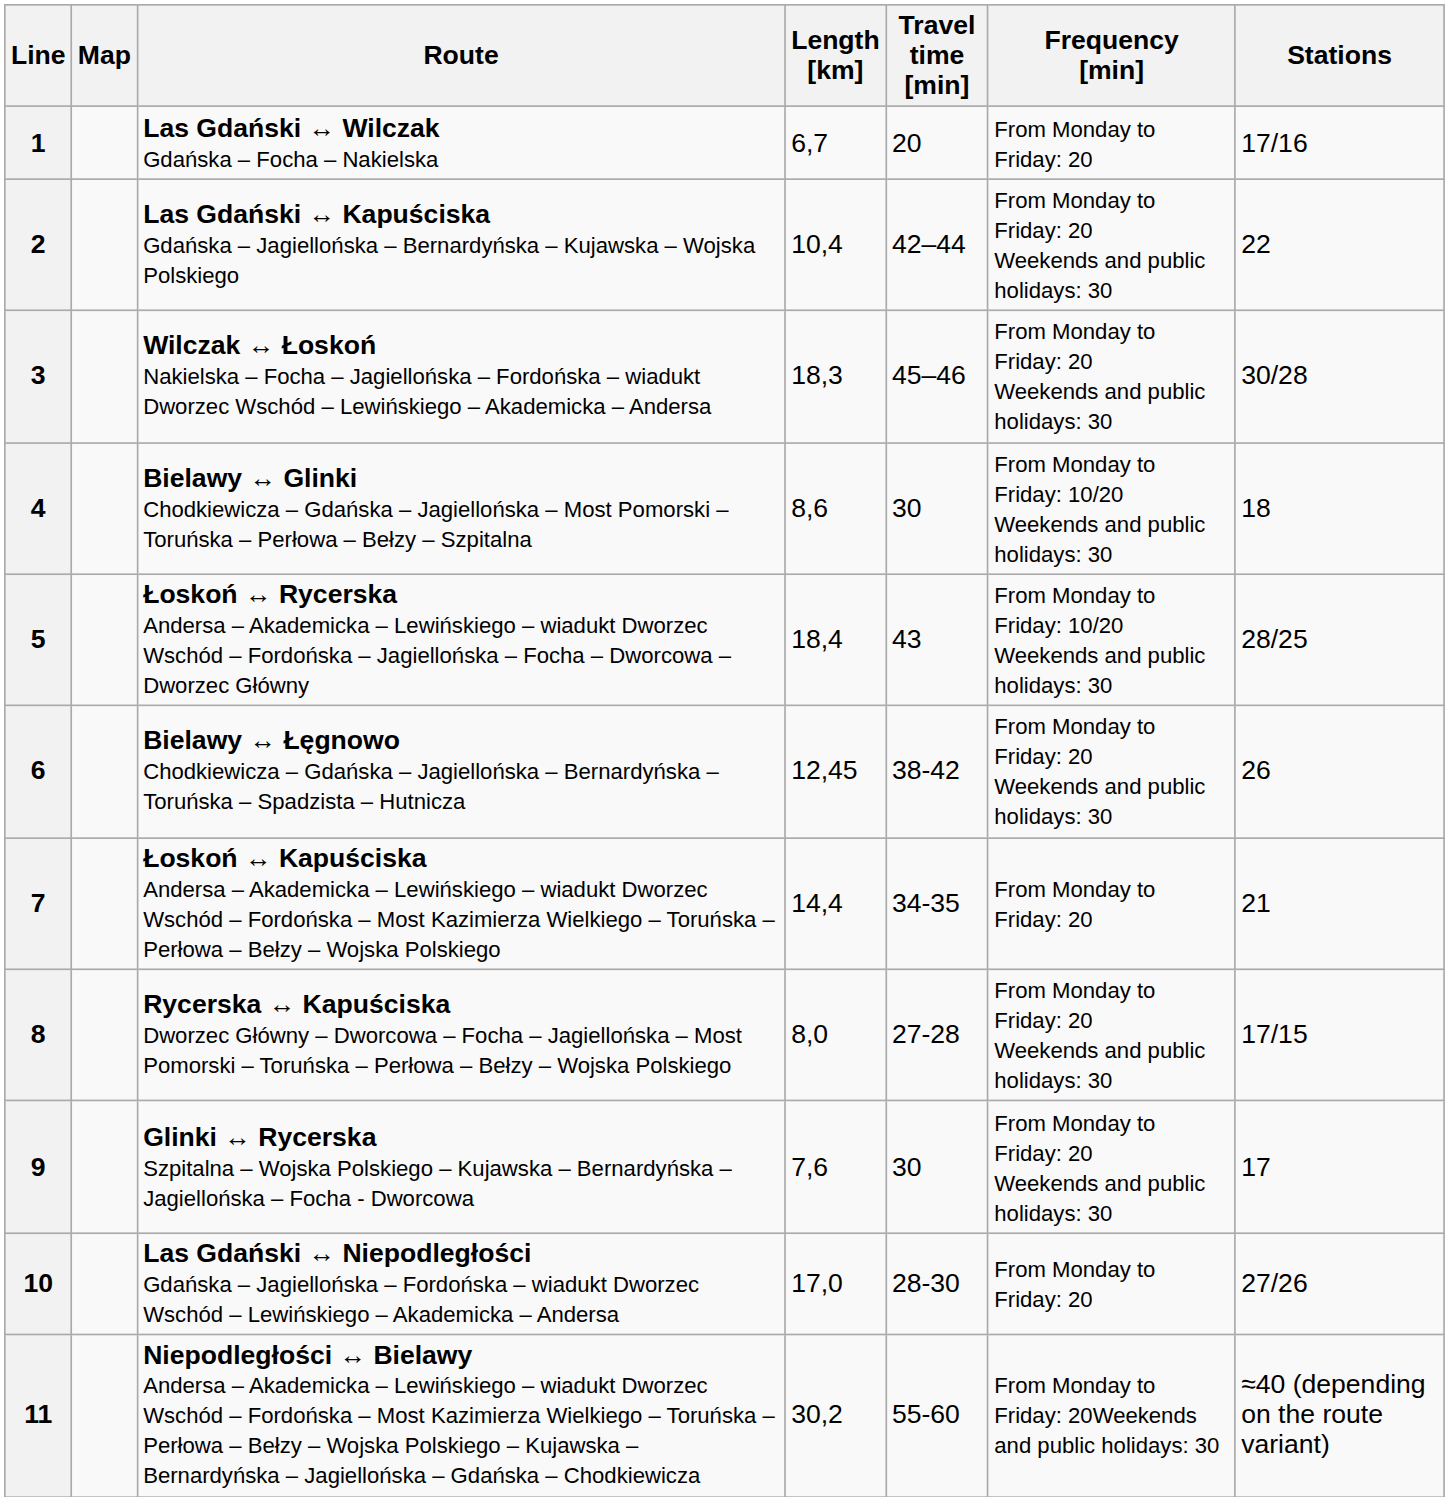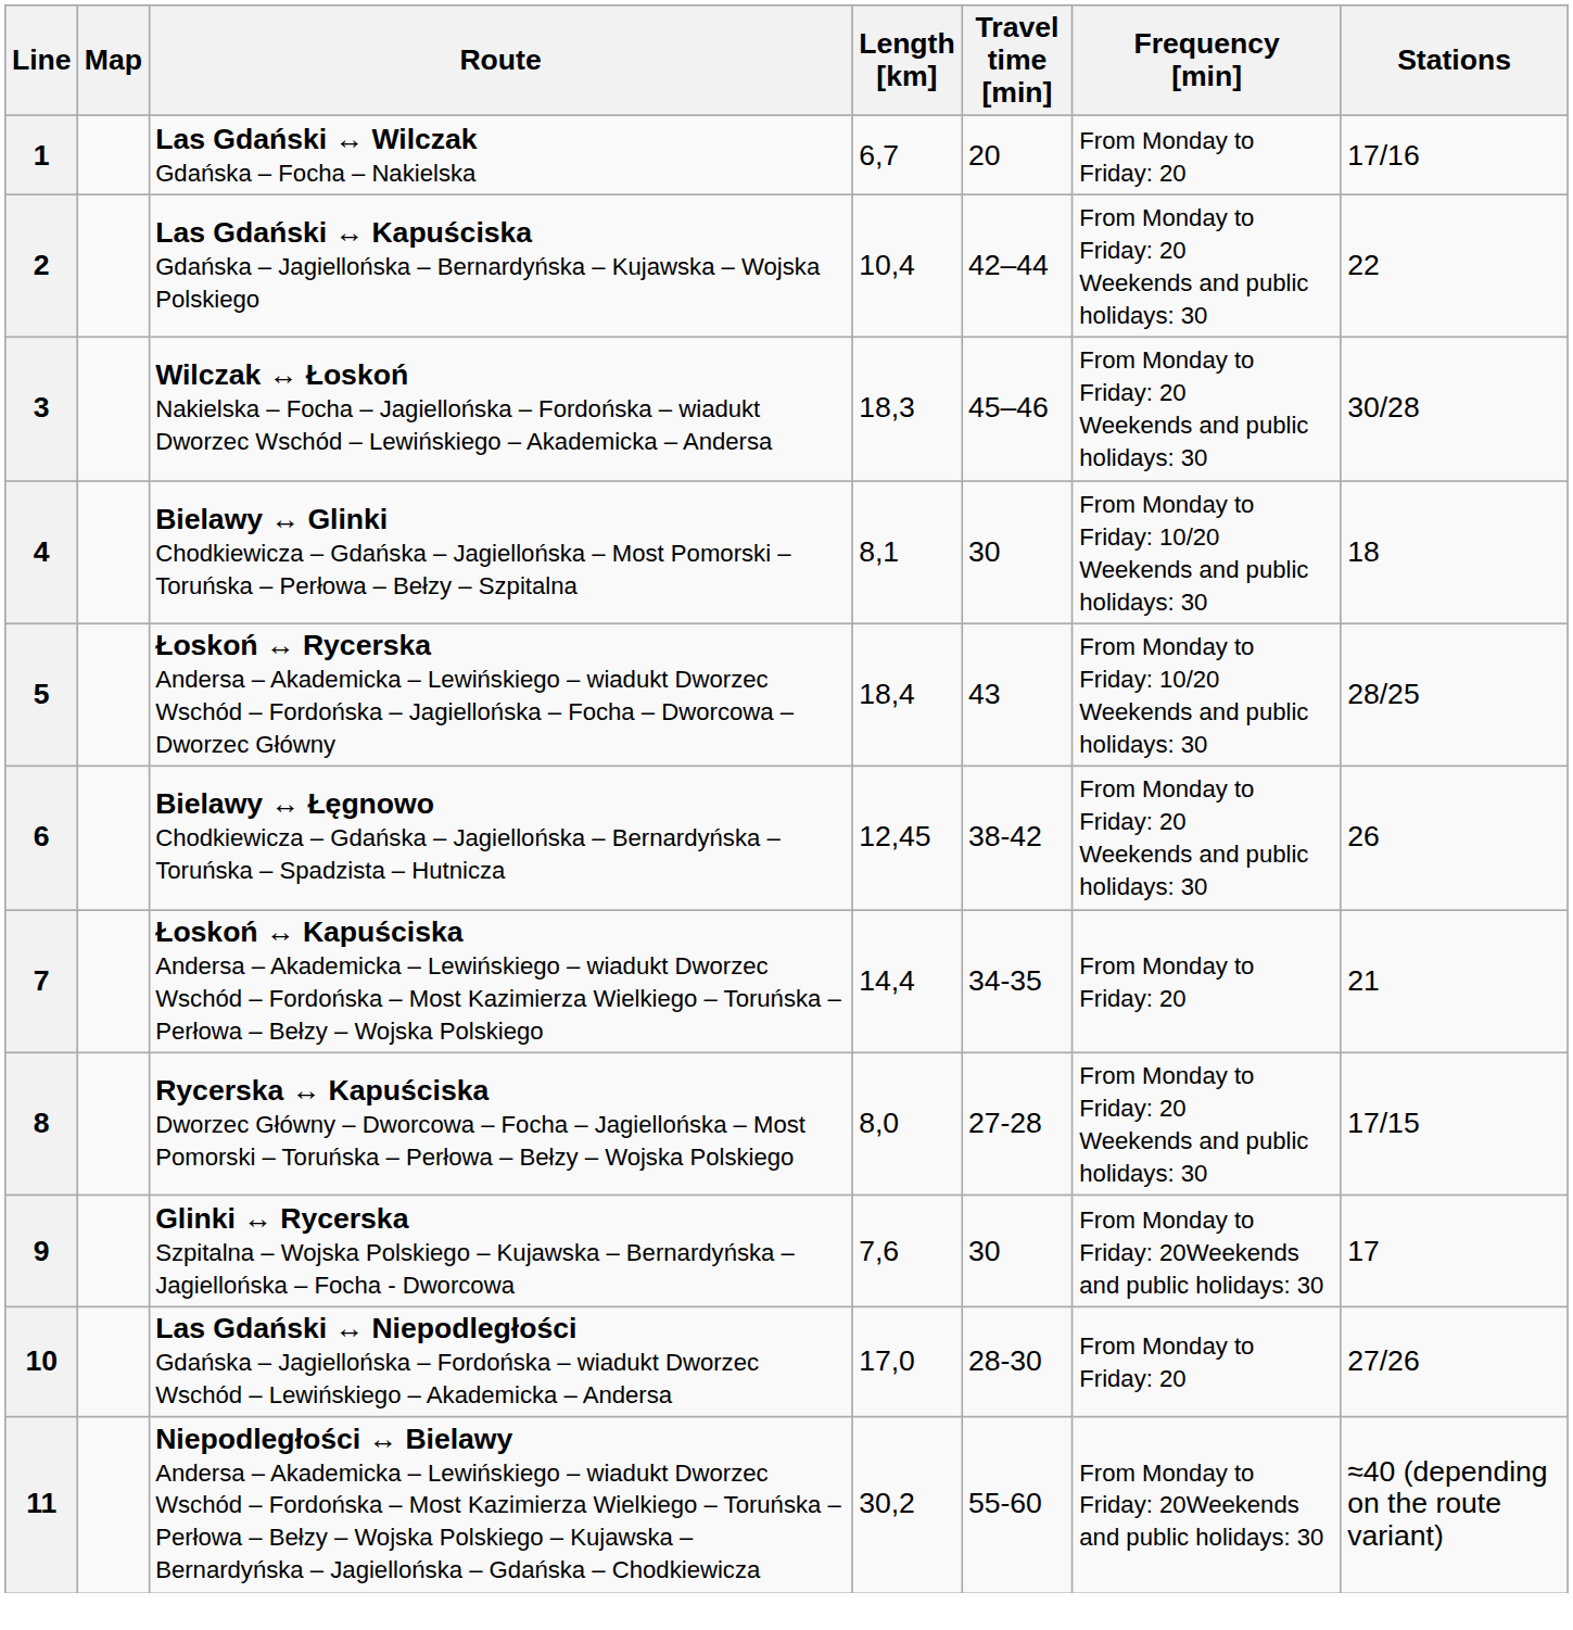4 | Length [km]: 8,6 -> 8,1
9 | Frequency [min]: From Monday to Friday: 20 Weekends and public holidays: 30 -> From Monday to Friday: 20Weekends and public holidays: 30
